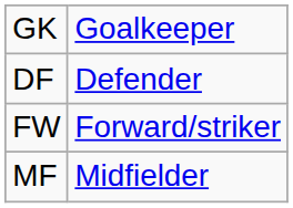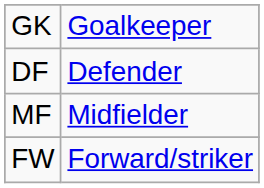rows swapped: MF <-> FW
